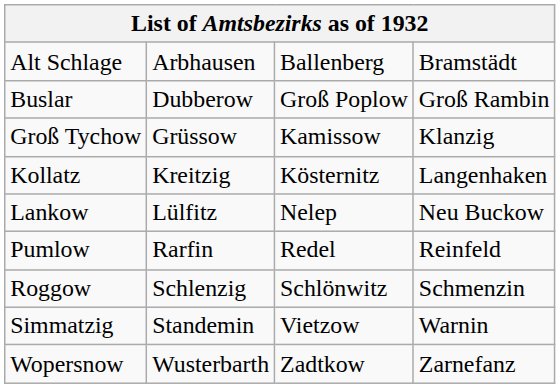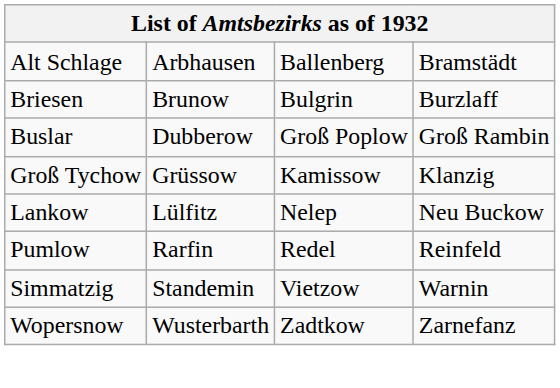+ row: Briesen | Brunow | Bulgrin | Burzlaff
- row: Kollatz | Kreitzig | Kösternitz | Langenhaken
- row: Roggow | Schlenzig | Schlönwitz | Schmenzin
